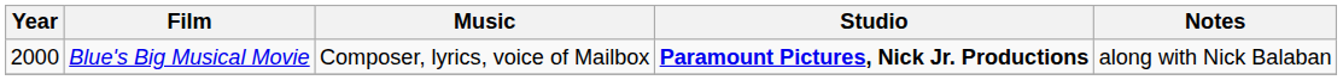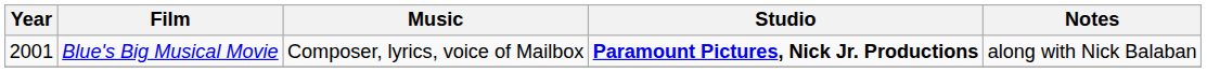Blue's Big Musical Movie | Year: 2000 -> 2001
